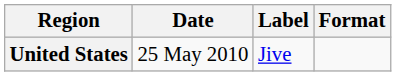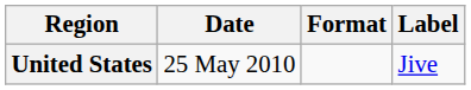columns swapped: Format <-> Label
